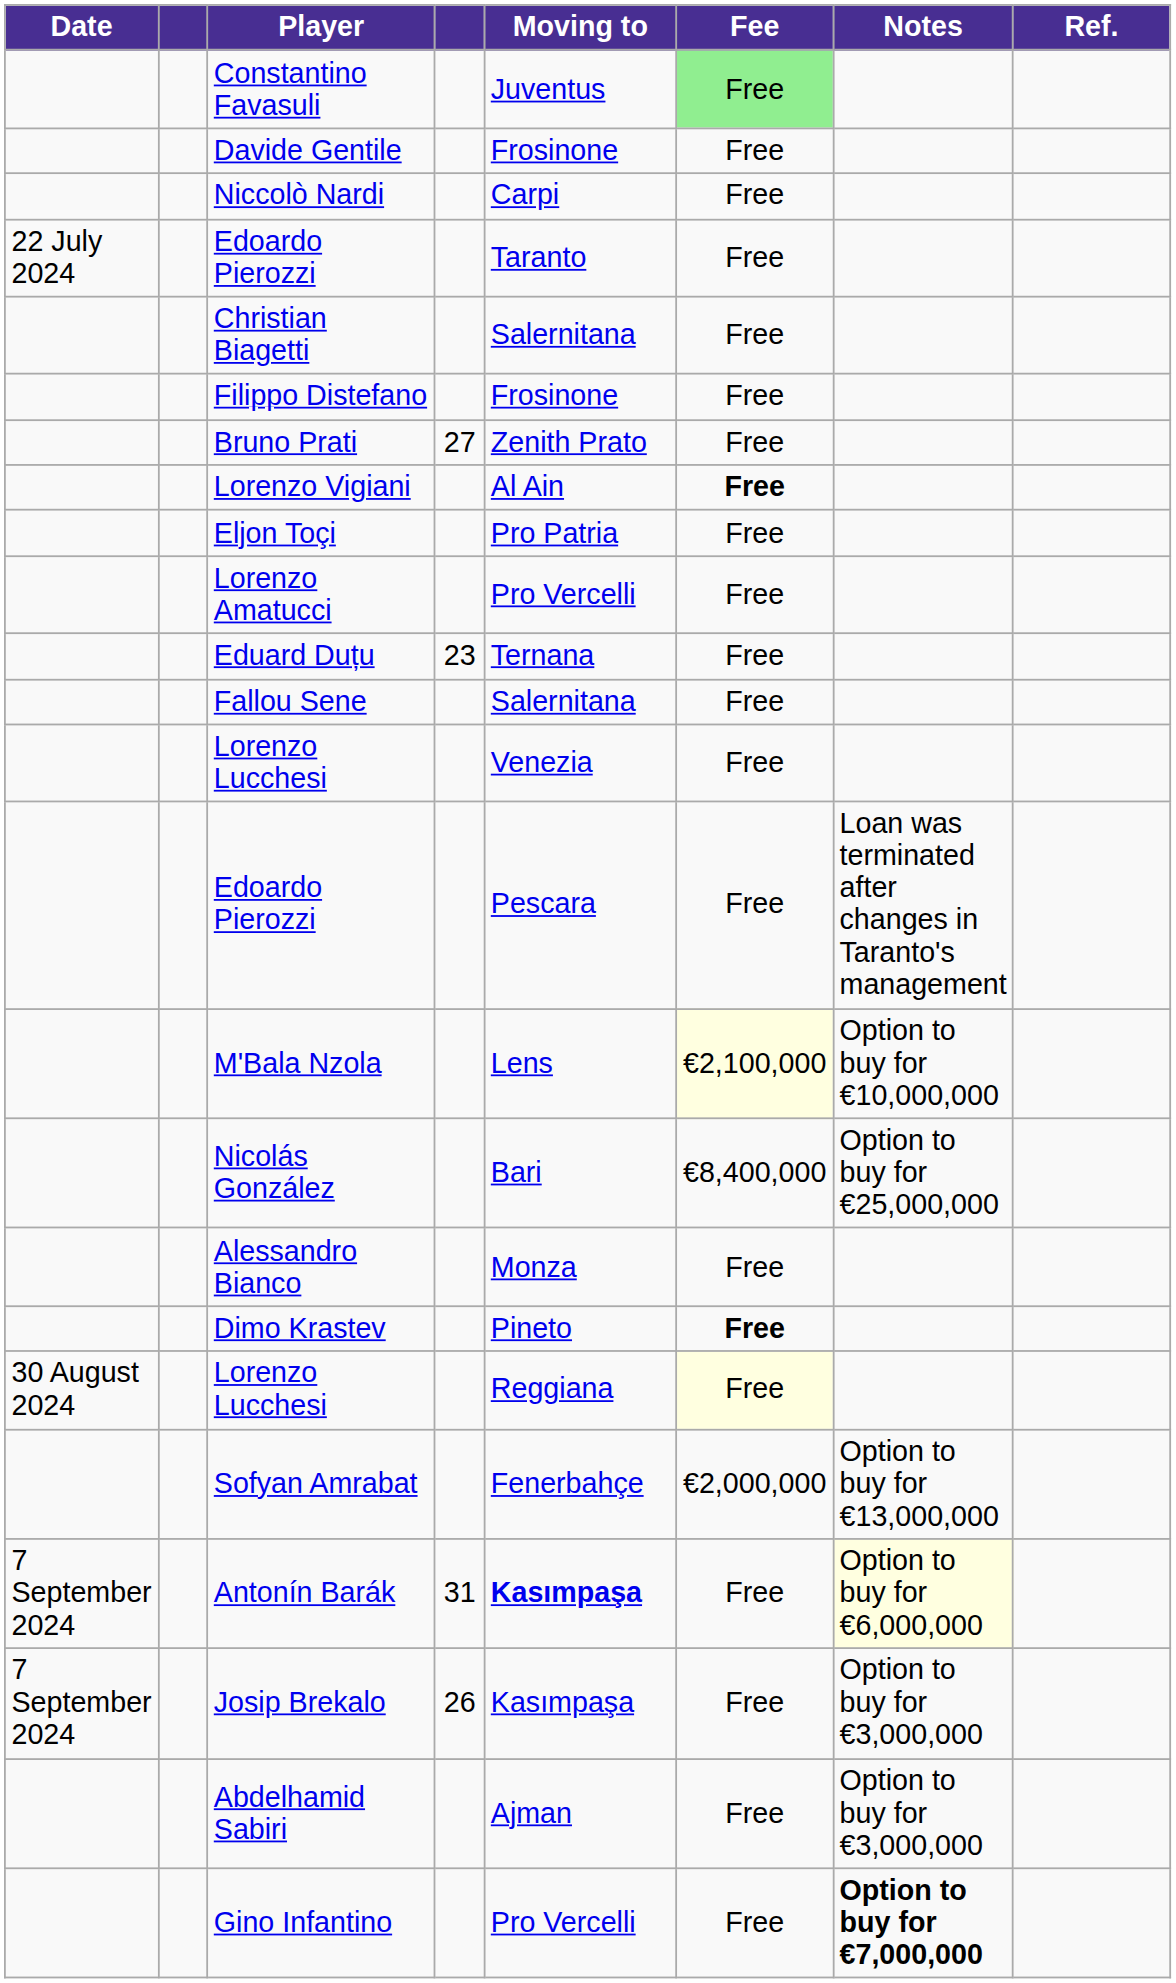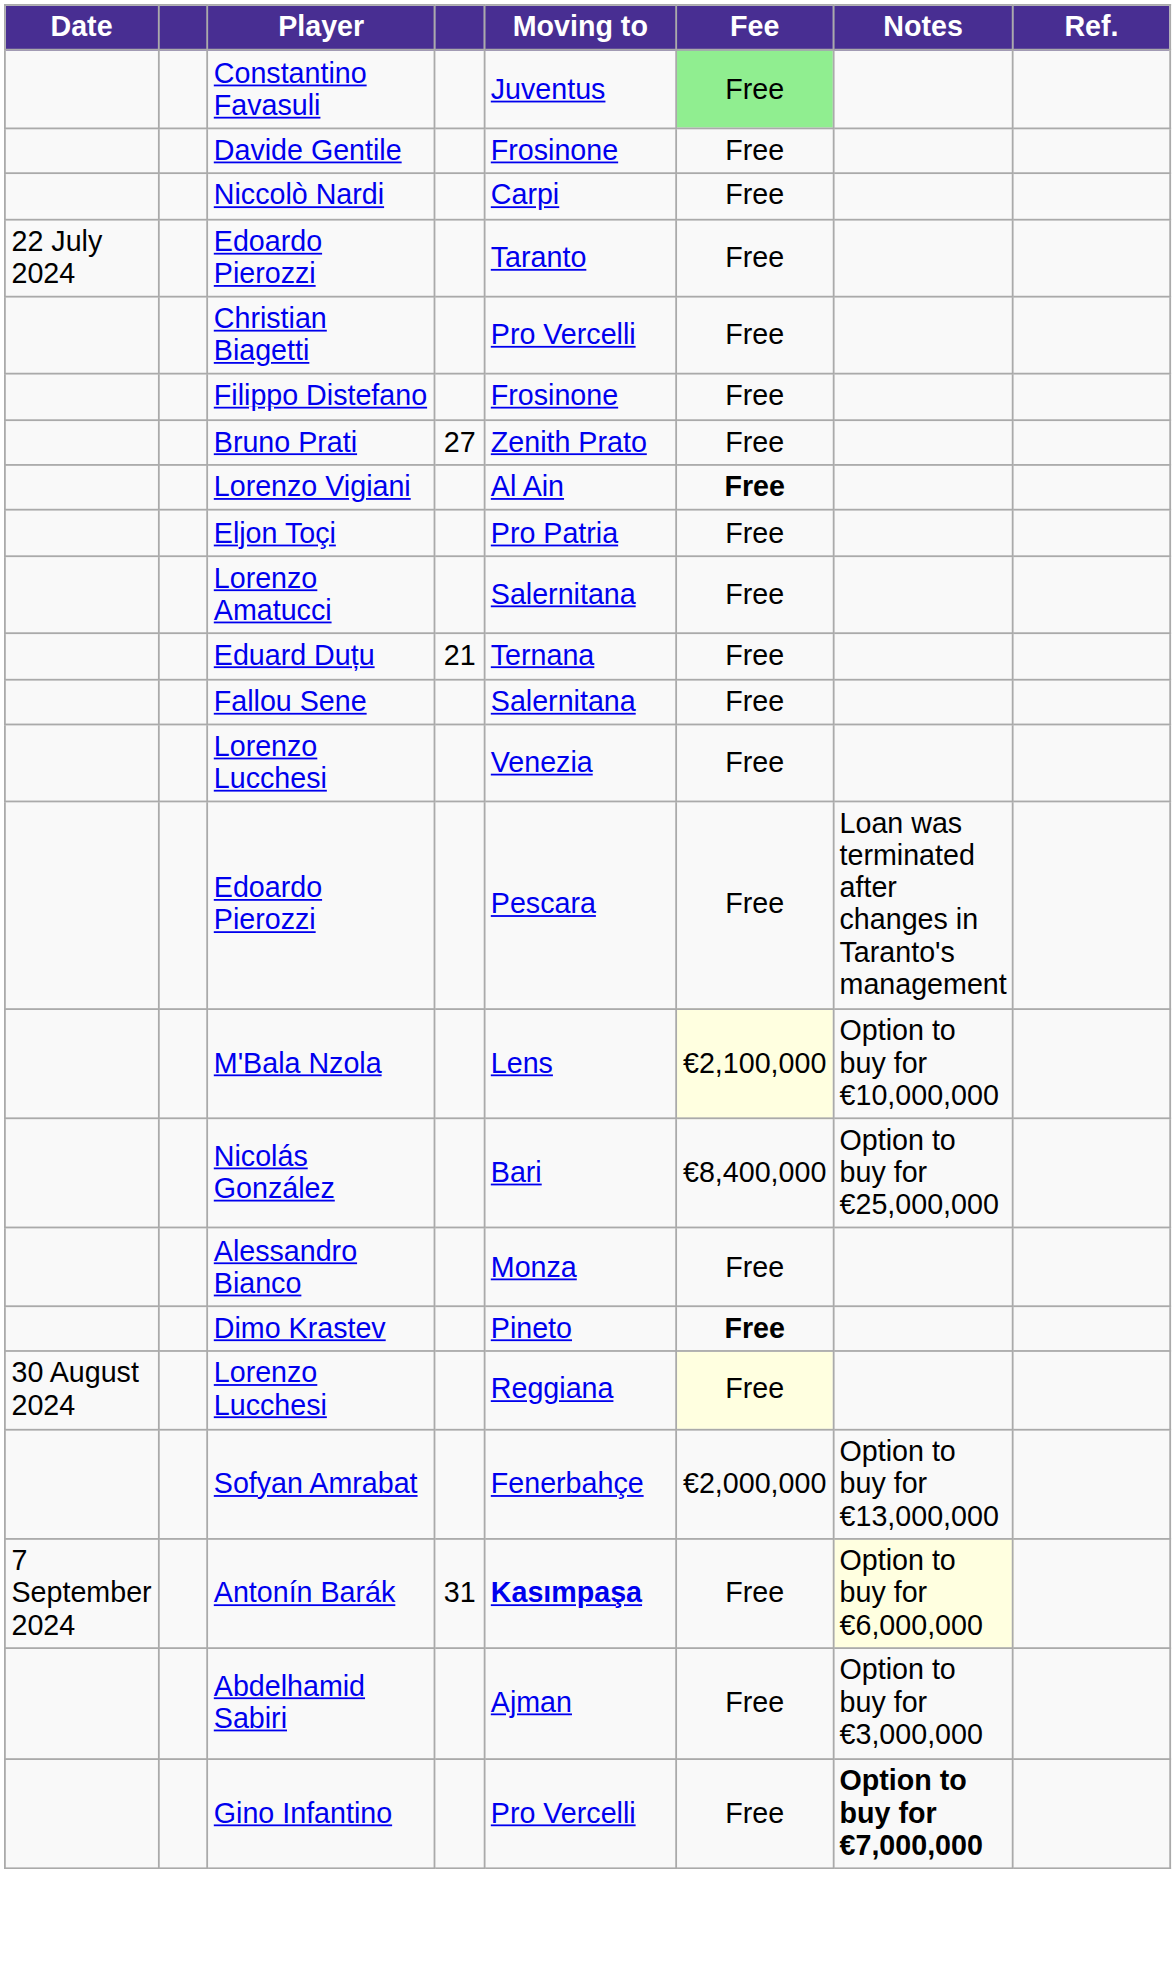Christian Biagetti | Moving to: Salernitana -> Pro Vercelli
Lorenzo Amatucci | Moving to: Pro Vercelli -> Salernitana
Eduard Duțu | column 4: 23 -> 21
- row: 7 September 2024 | Josip Brekalo | 26 | Kasımpaşa | Free | Option to buy for €3,000,000
